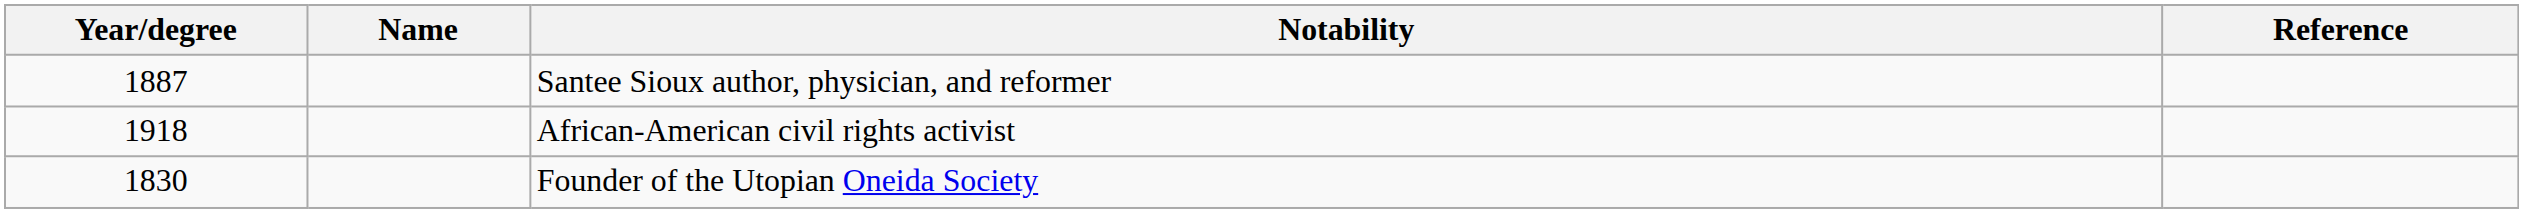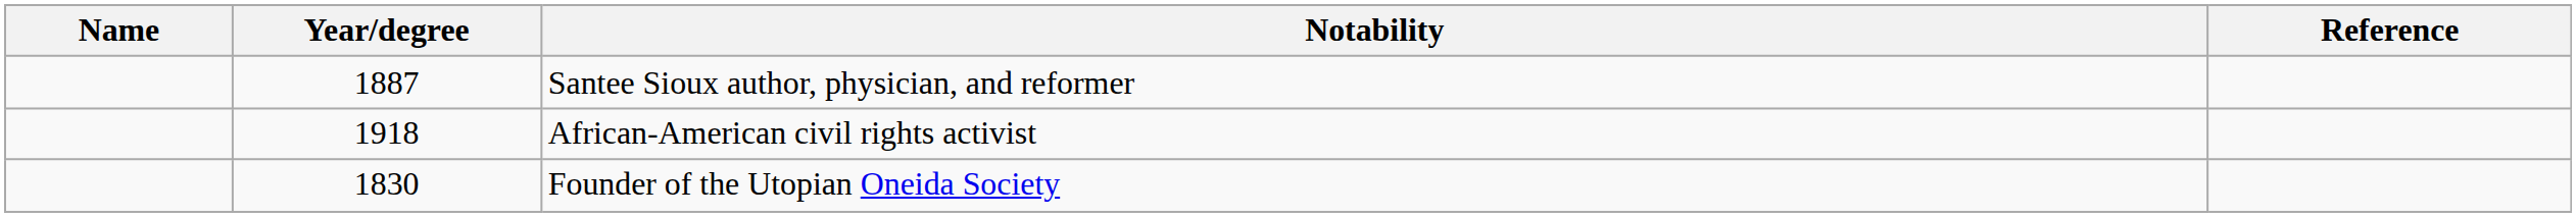columns swapped: Name <-> Year/degree
